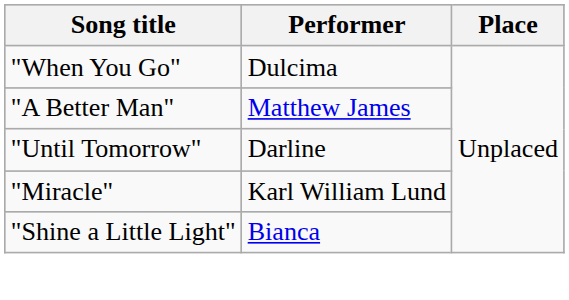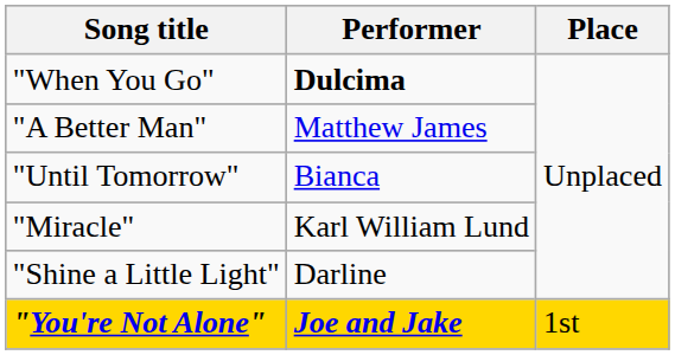"When You Go" | Performer: normal -> bold
"Until Tomorrow" | Performer: Darline -> Bianca
"Shine a Little Light" | Performer: Bianca -> Darline
+ row: "You're Not Alone" | Joe and Jake | 1st
